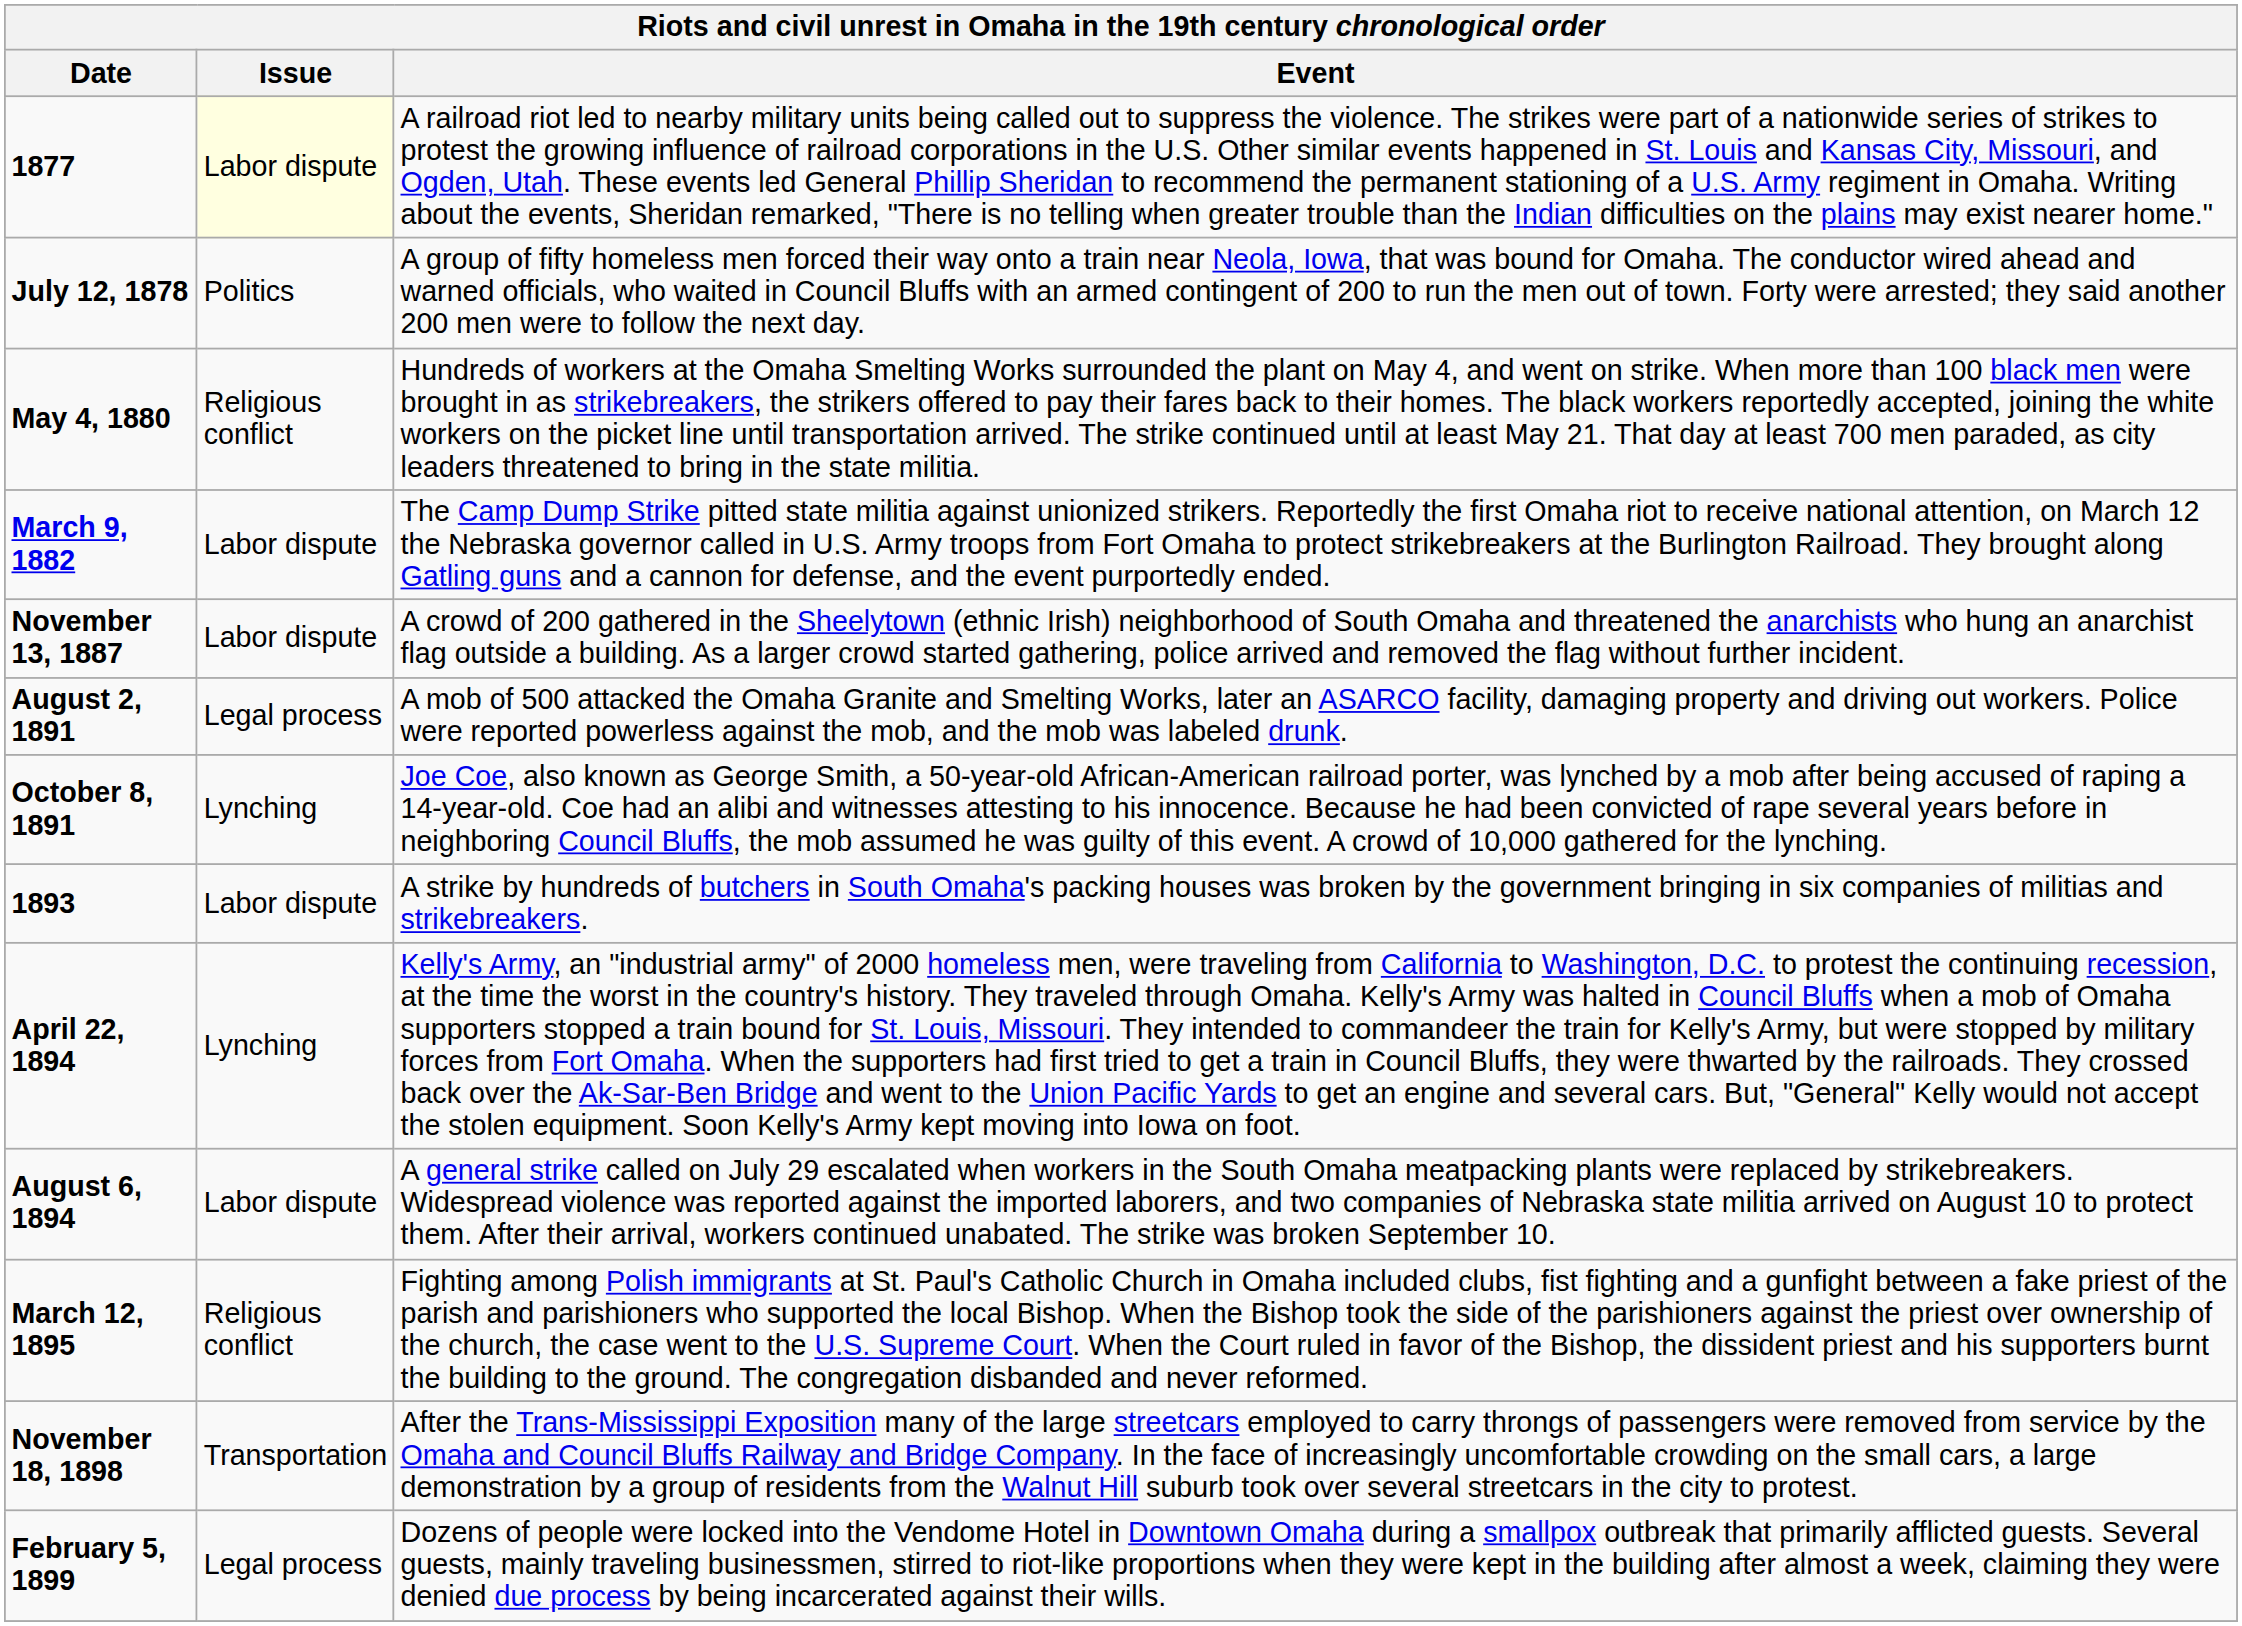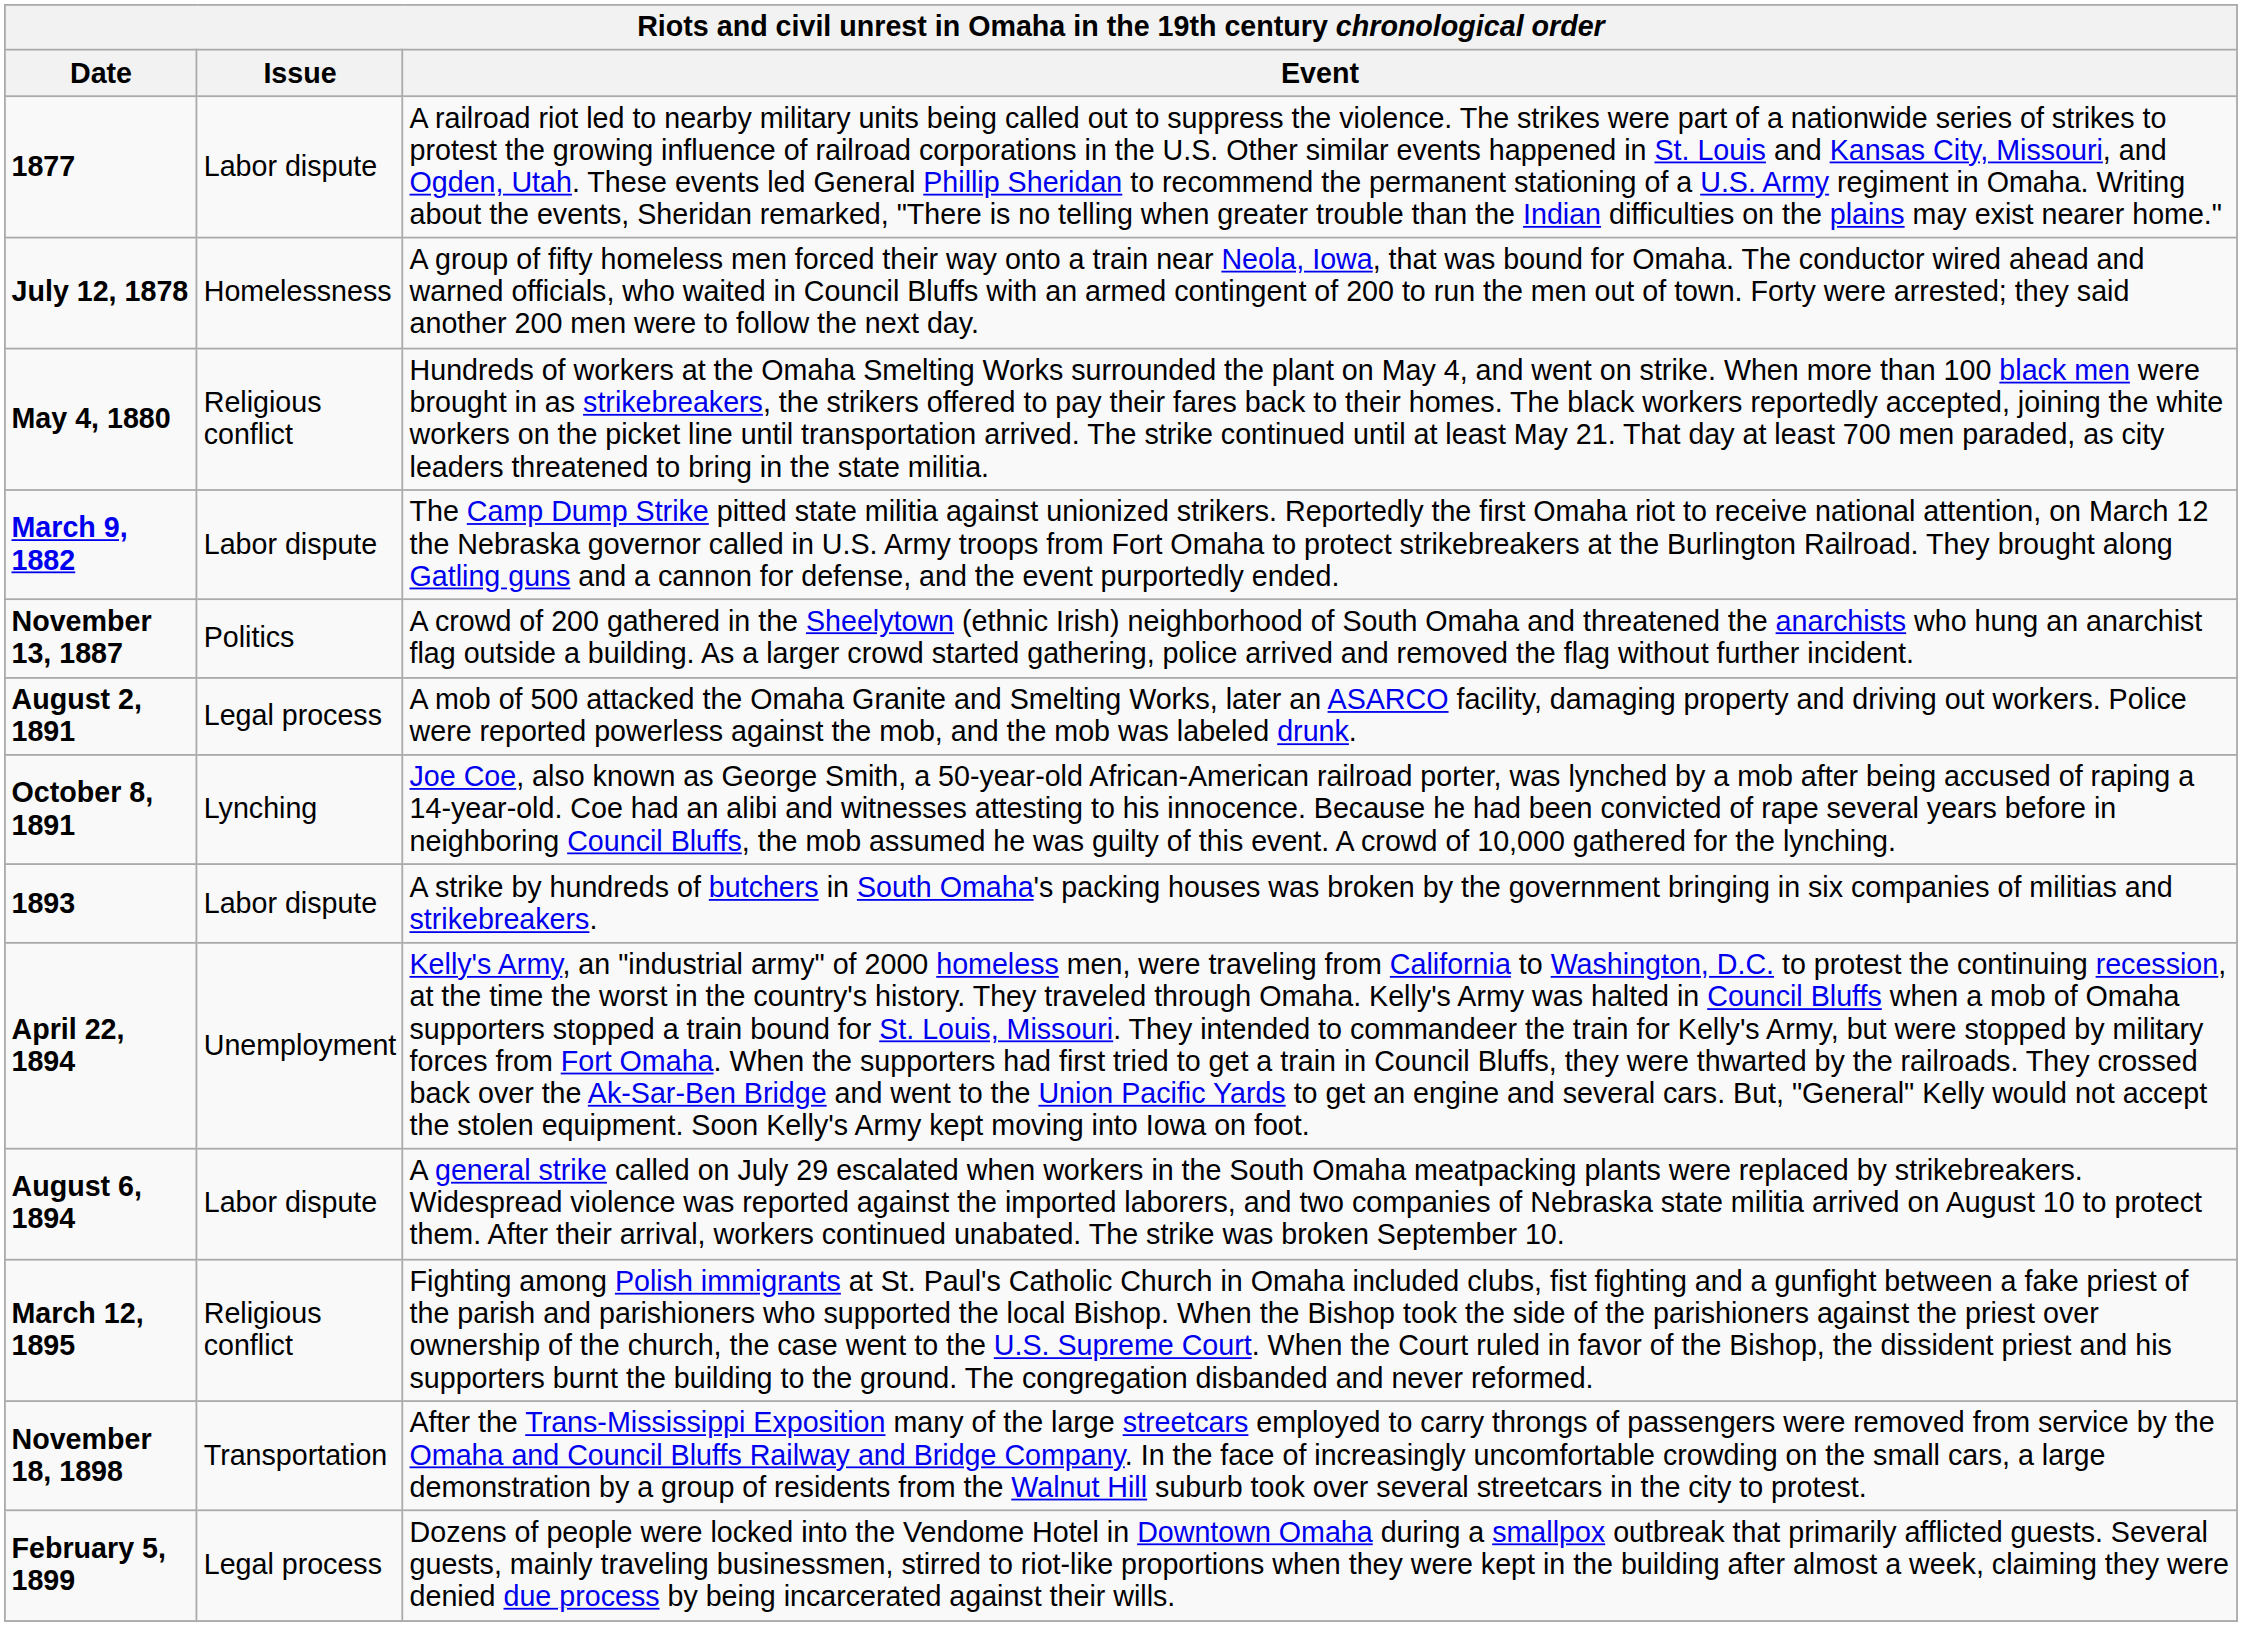1877 | Issue: lightyellow background -> no background
July 12, 1878 | Issue: Politics -> Homelessness
November 13, 1887 | Issue: Labor dispute -> Politics
April 22, 1894 | Issue: Lynching -> Unemployment
